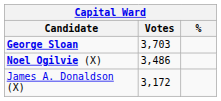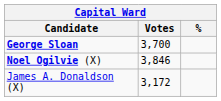George Sloan | Votes: 3,703 -> 3,700
Noel Ogilvie (X) | Votes: 3,486 -> 3,846
